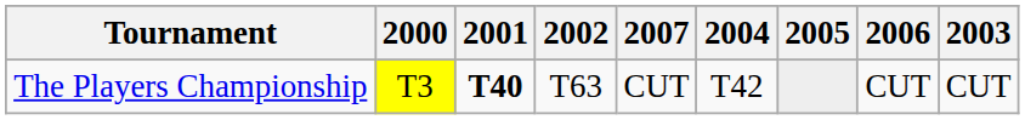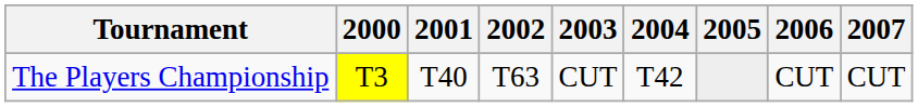columns swapped: 2003 <-> 2007
The Players Championship | 2001: bold -> normal
